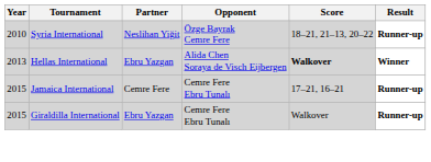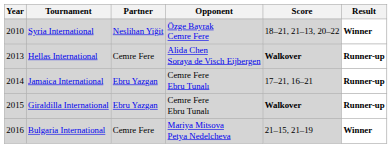Syria International | Result: Runner-up -> Winner
Hellas International | Partner: Ebru Yazgan -> Cemre Fere
Hellas International | Result: Winner -> Runner-up
Jamaica International | Year: 2015 -> 2014
Jamaica International | Partner: Cemre Fere -> Ebru Yazgan
Giraldilla International | Score: normal -> bold
+ row: 2016 | Bulgaria International | Cemre Fere | Mariya Mitsova Petya Nedelcheva | 21–15, 21–19 | Winner
